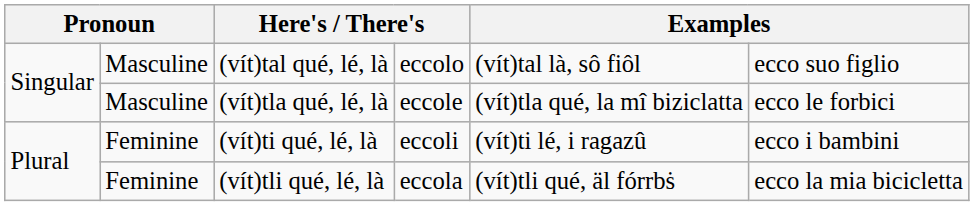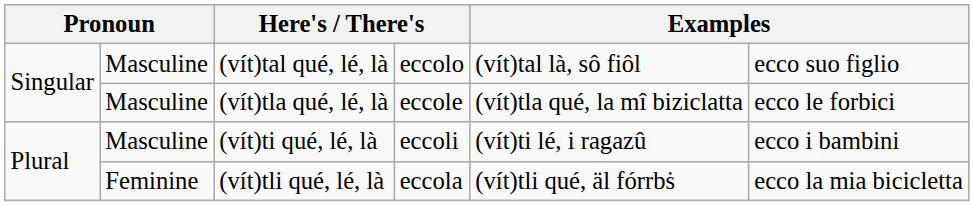(vít)ti qué, lé, là | column 2: Feminine -> Masculine
